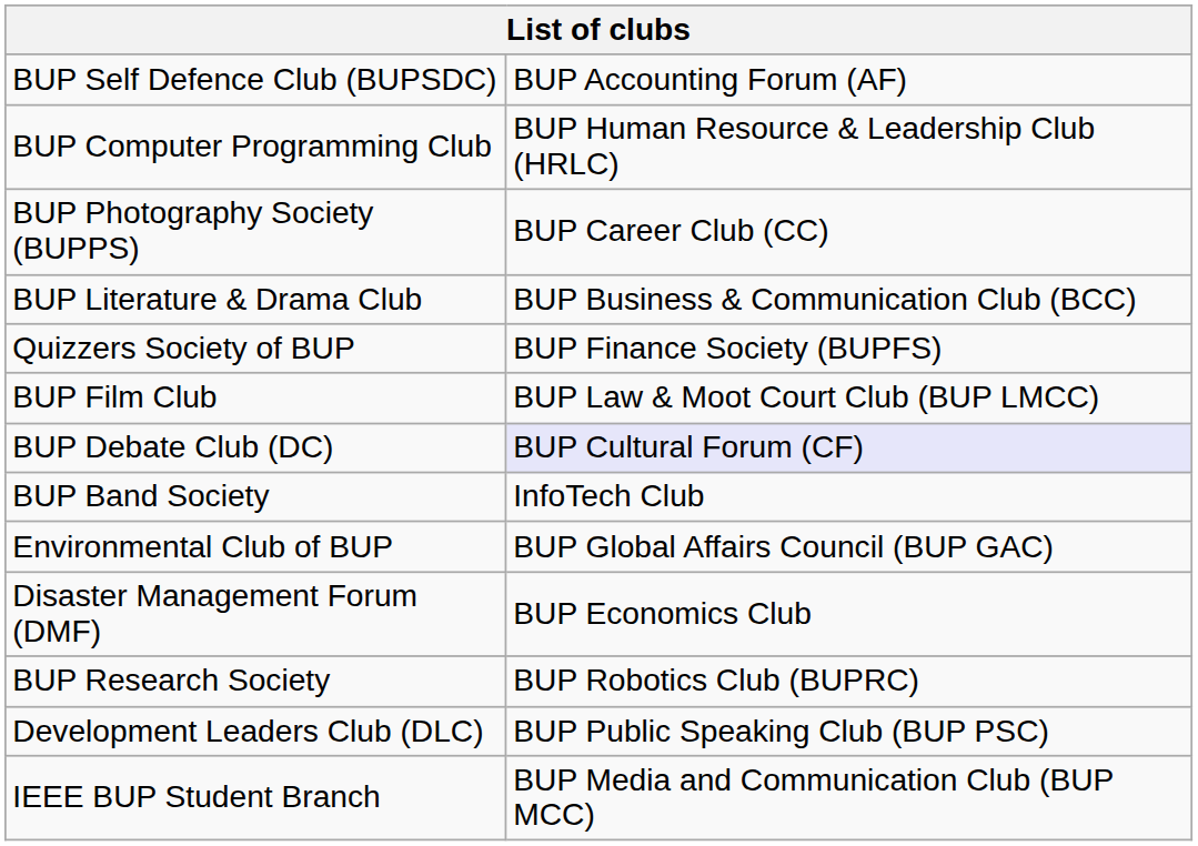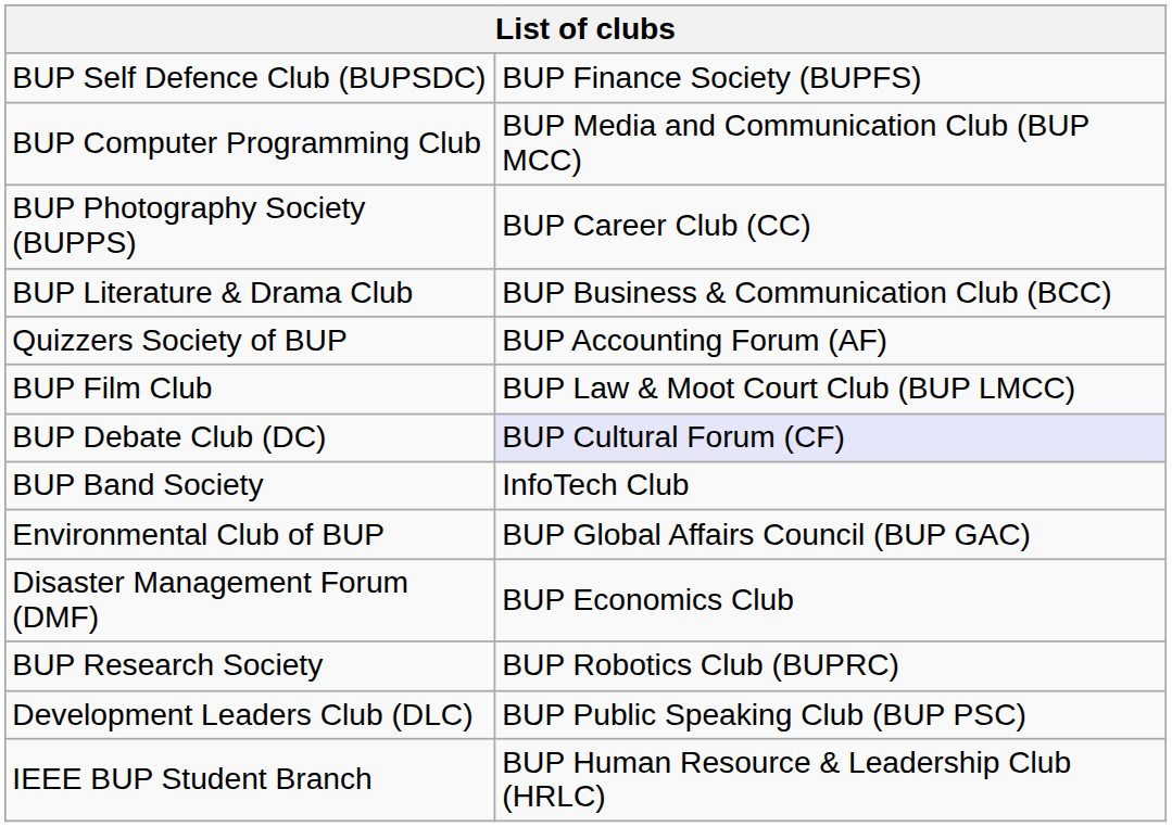BUP Self Defence Club (BUPSDC) | column 2: BUP Accounting Forum (AF) -> BUP Finance Society (BUPFS)
BUP Computer Programming Club | column 2: BUP Human Resource & Leadership Club (HRLC) -> BUP Media and Communication Club (BUP MCC)
Quizzers Society of BUP | column 2: BUP Finance Society (BUPFS) -> BUP Accounting Forum (AF)
IEEE BUP Student Branch | column 2: BUP Media and Communication Club (BUP MCC) -> BUP Human Resource & Leadership Club (HRLC)
